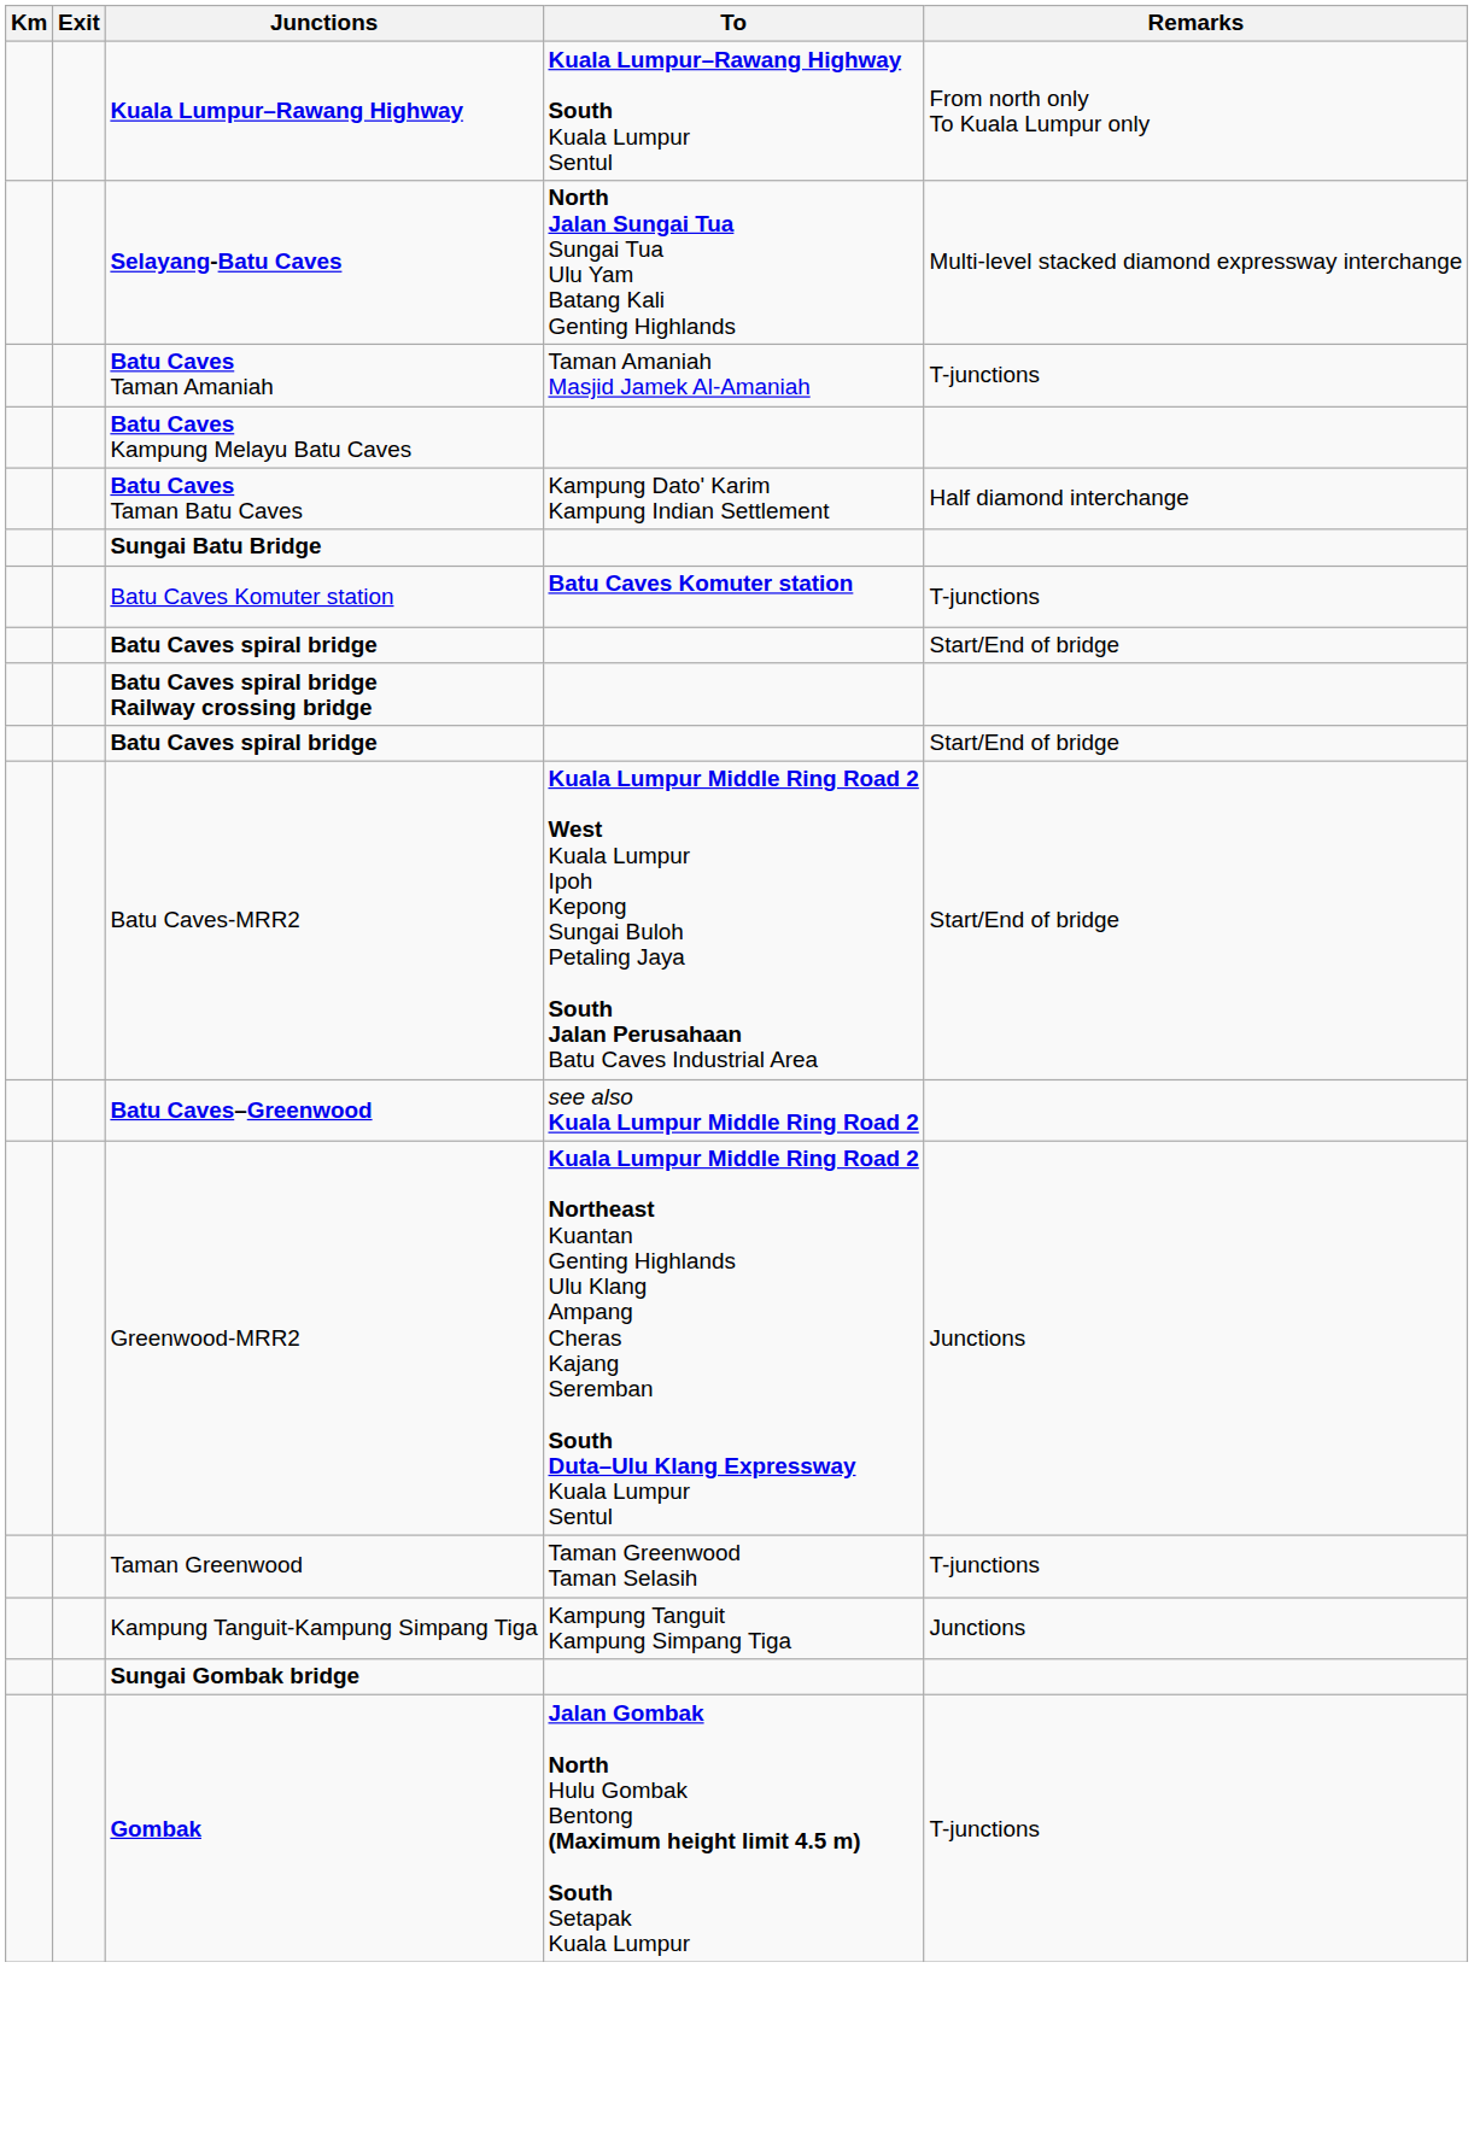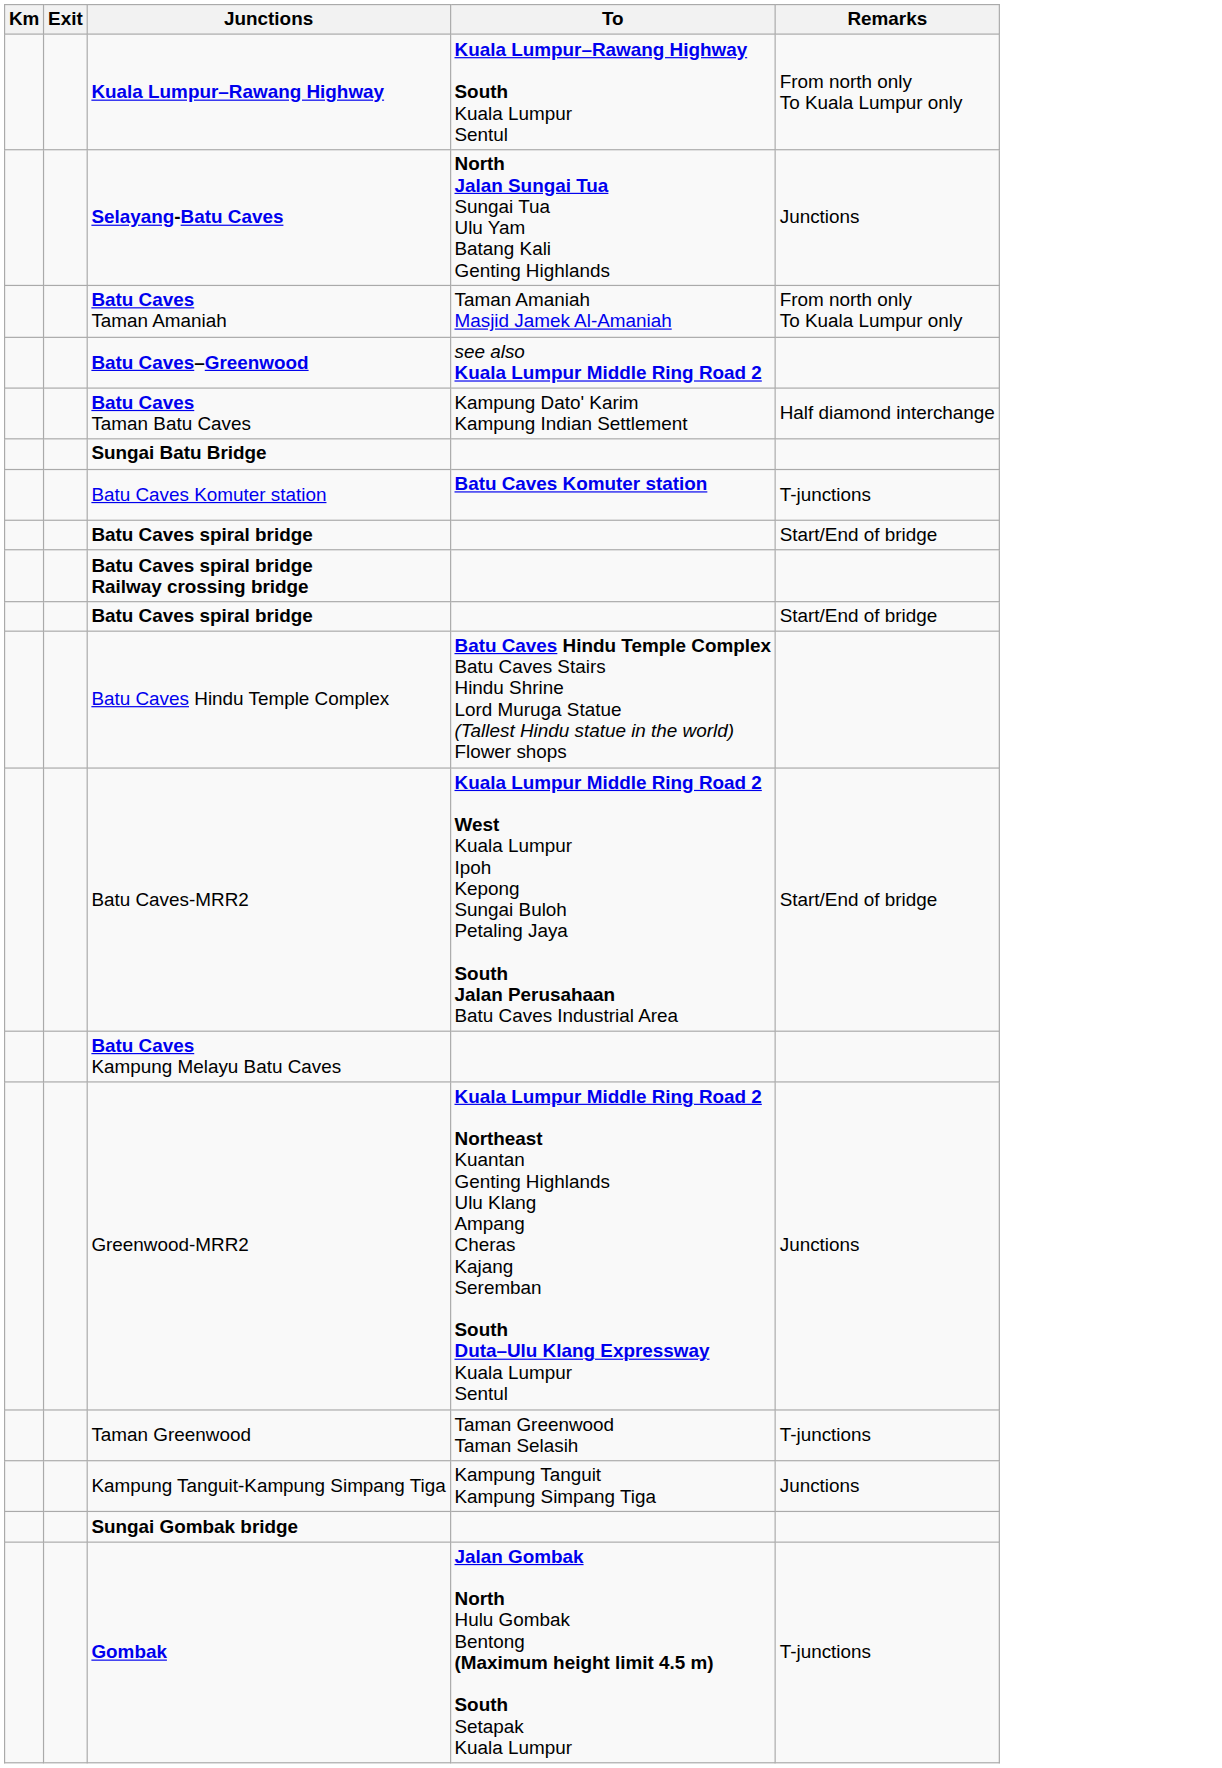Selayang-Batu Caves | Remarks: Multi-level stacked diamond expressway interchange -> Junctions
Batu Caves Taman Amaniah | Remarks: T-junctions -> From north only To Kuala Lumpur only
rows swapped: Batu Caves Kampung Melayu Batu Caves <-> Batu Caves–Greenwood
+ row: Batu Caves Hindu Temple Complex | Batu Caves Hindu Temple Complex Batu Caves Stairs Hindu Shrine Lord Muruga Statue (Tallest Hindu statue in the world) Flower shops
